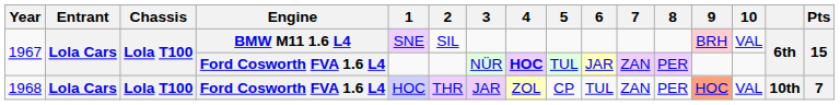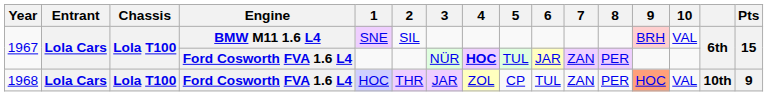1968 | Pts: 7 -> 9
